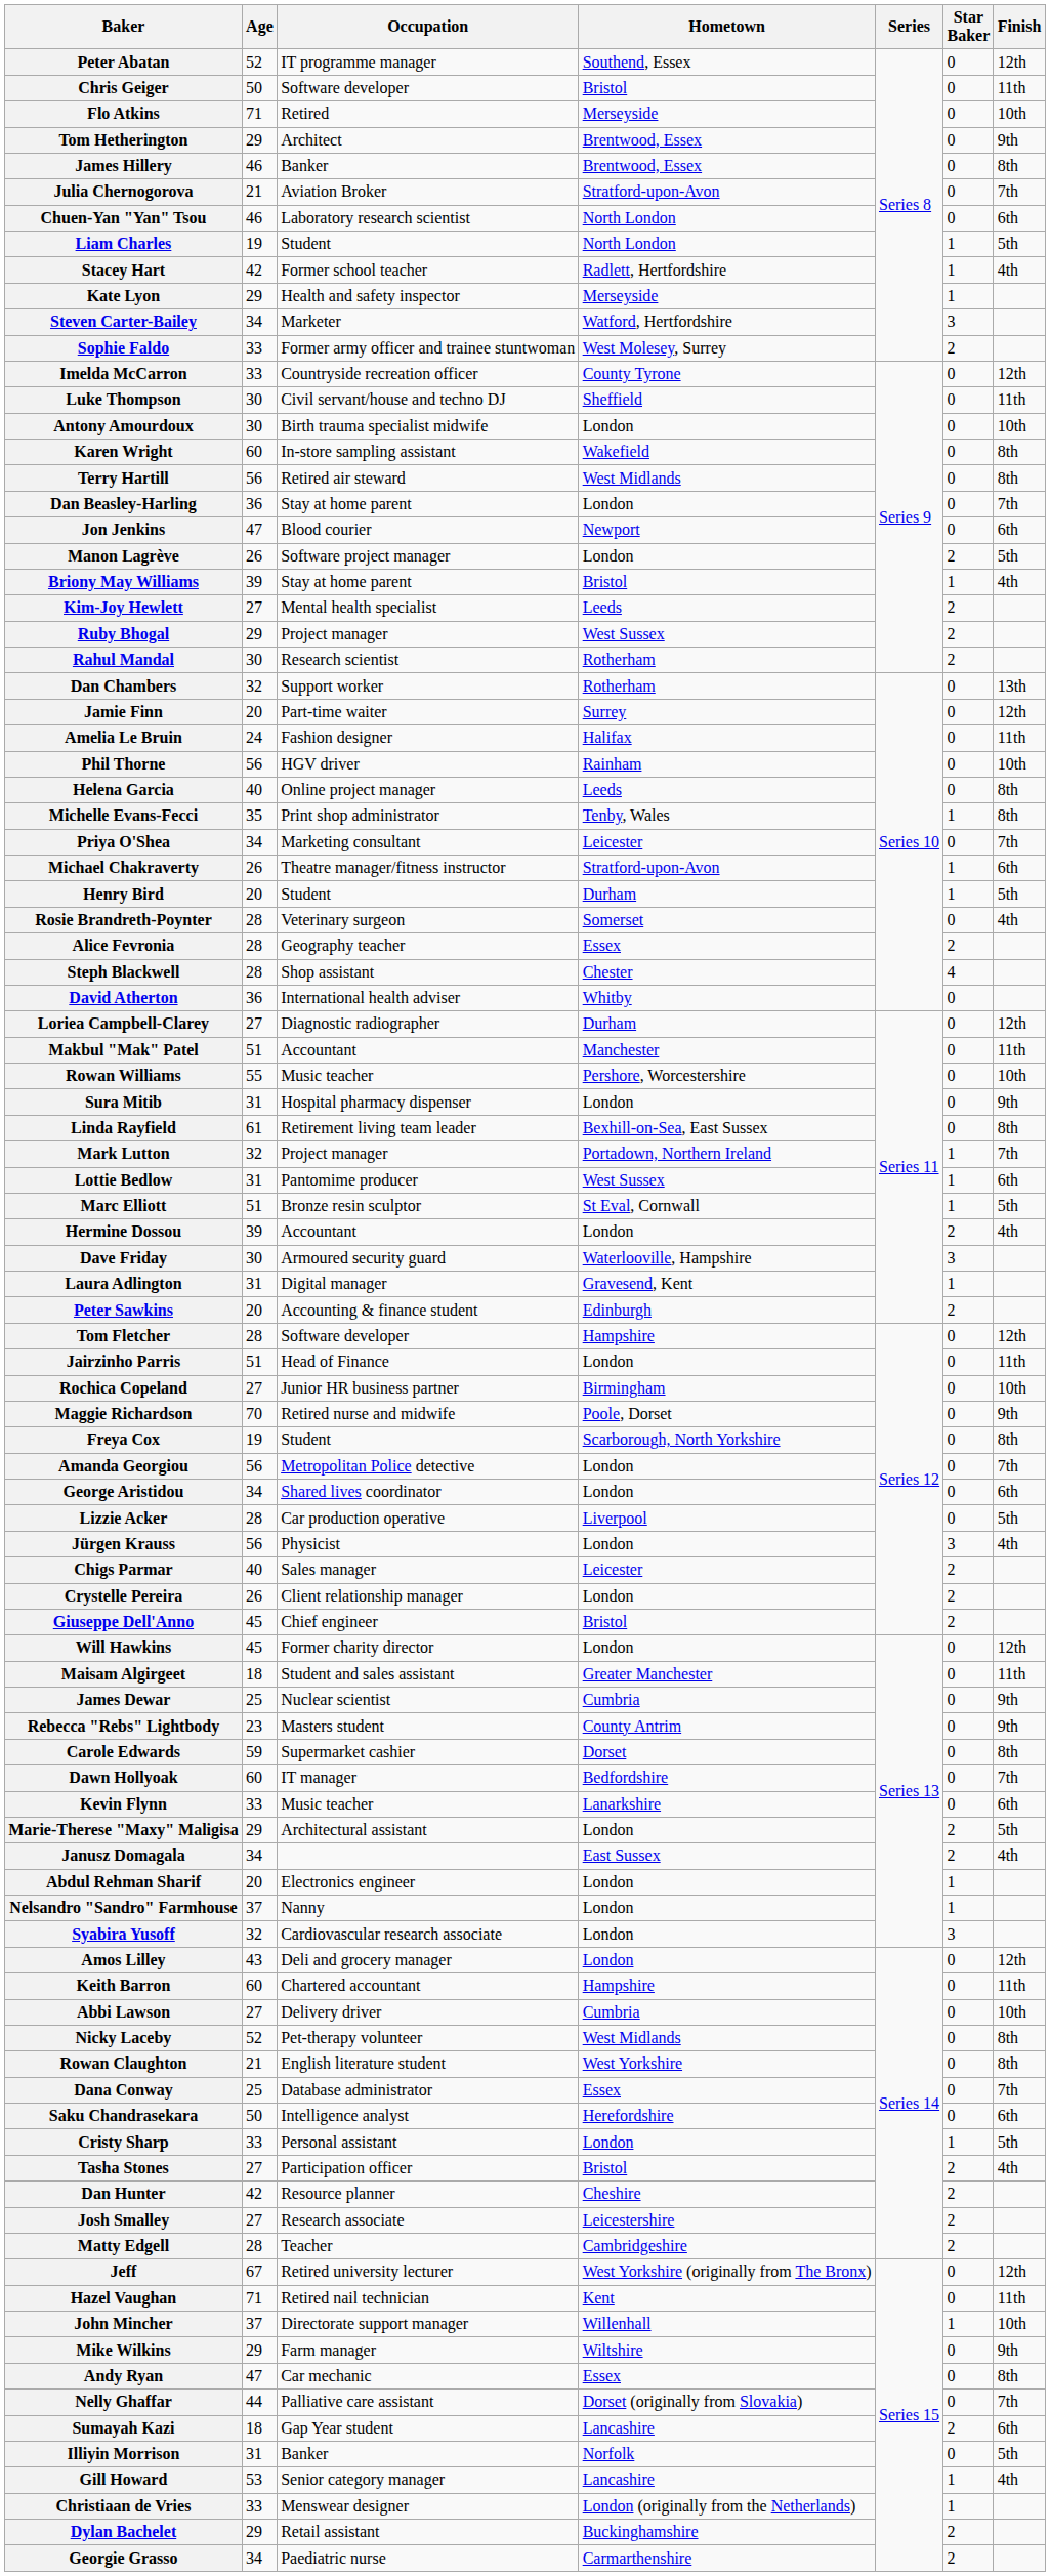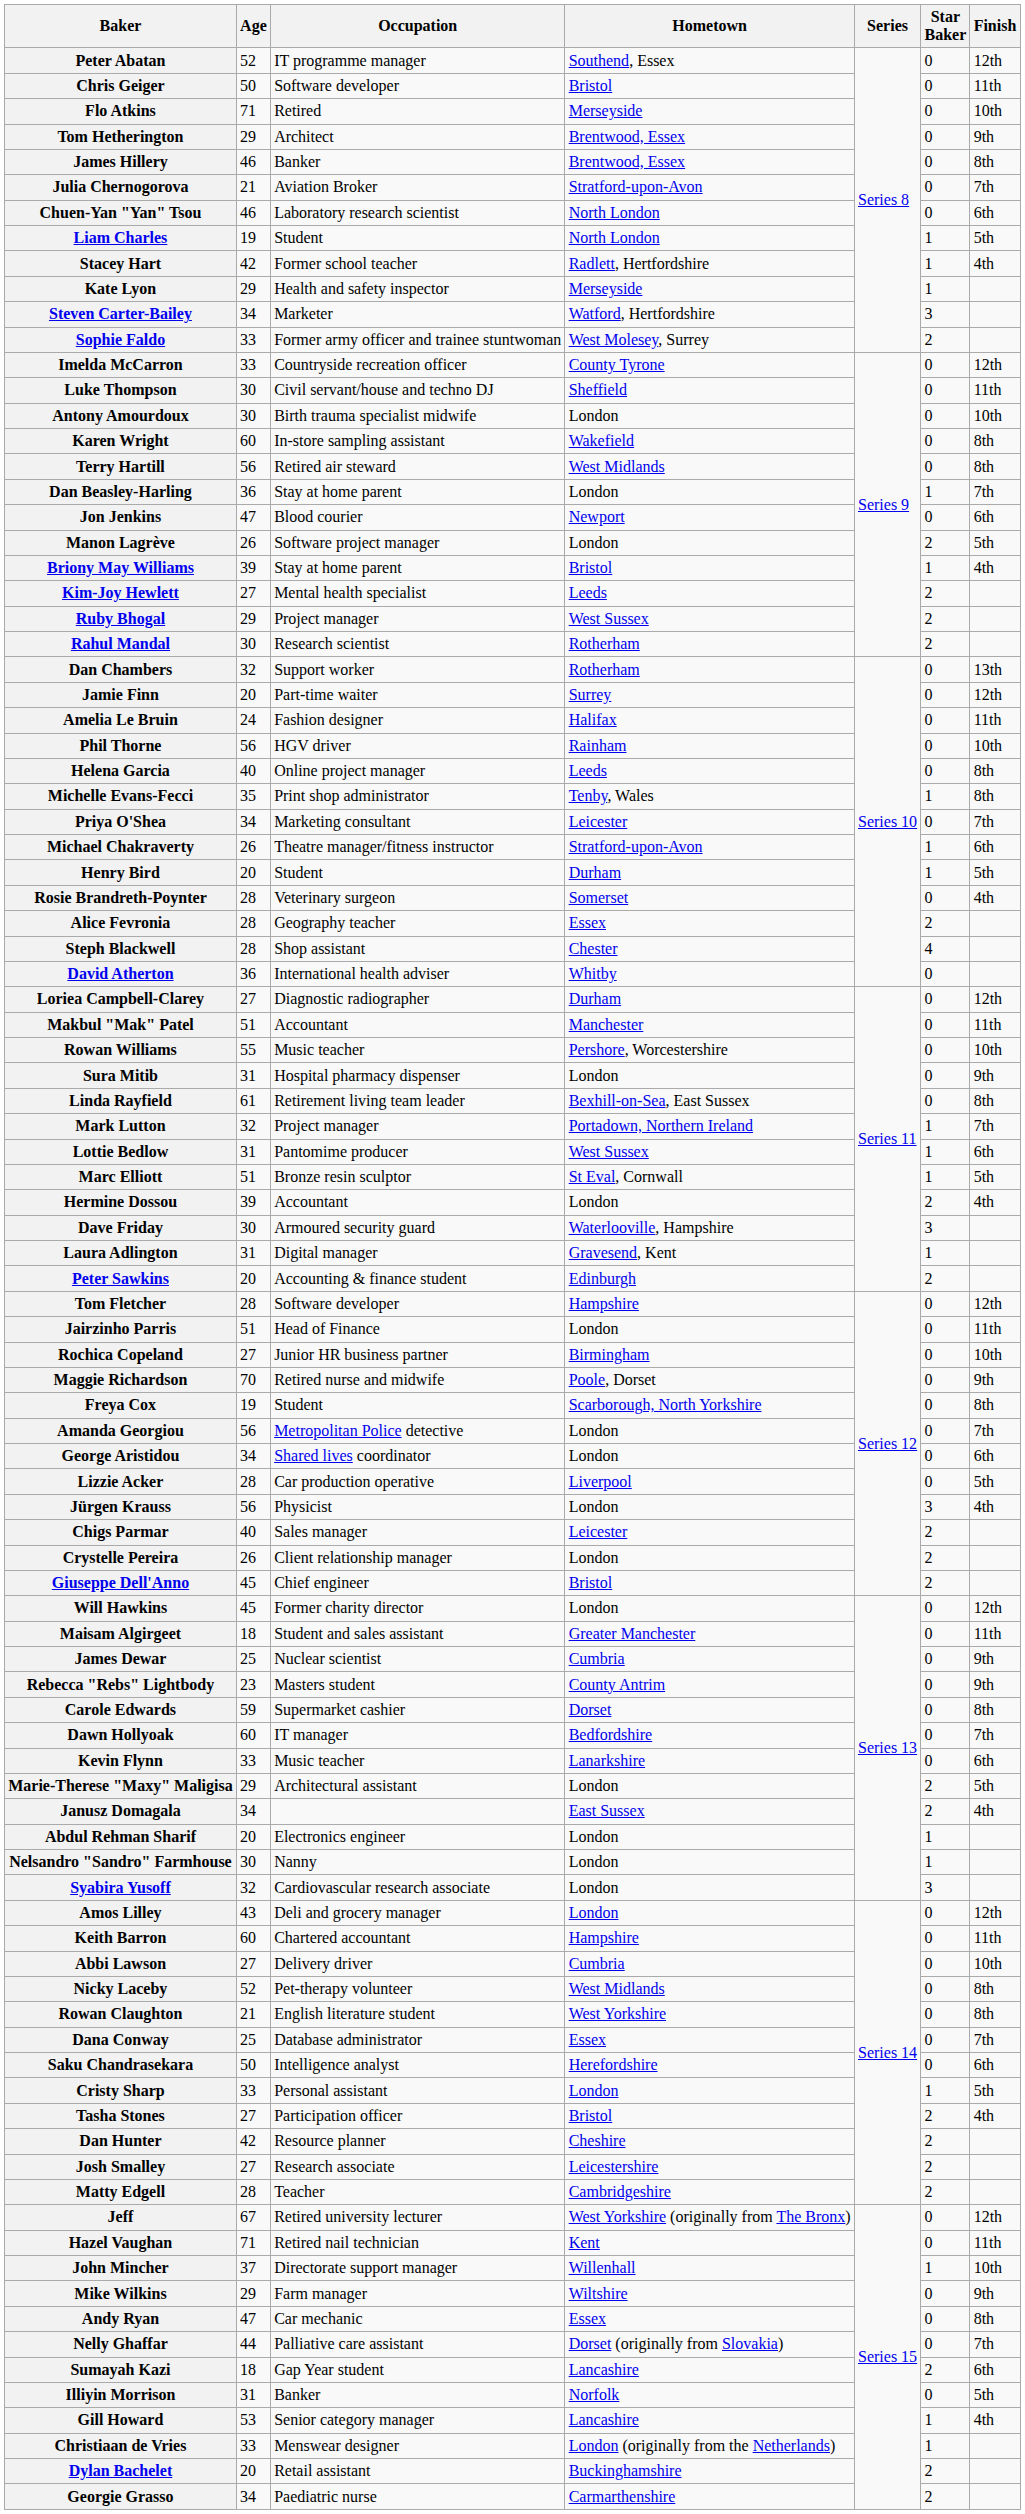Dan Beasley-Harling | Star Baker: 0 -> 1
Nelsandro "Sandro" Farmhouse | Age: 37 -> 30
Dylan Bachelet | Age: 29 -> 20
